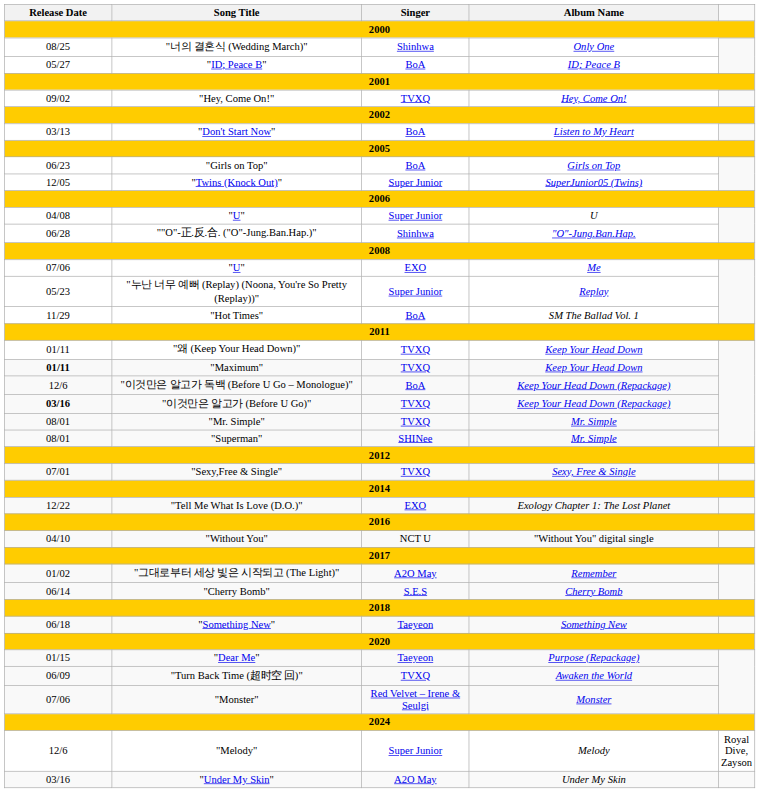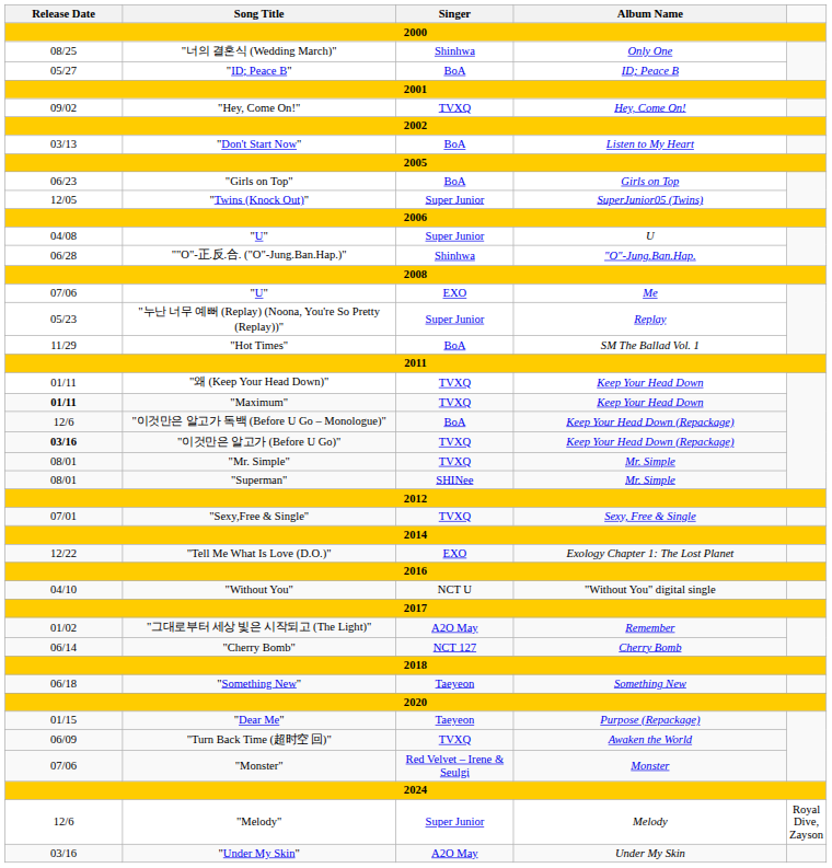"Cherry Bomb" | Singer: S.E.S -> NCT 127
